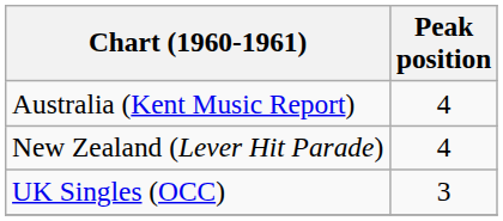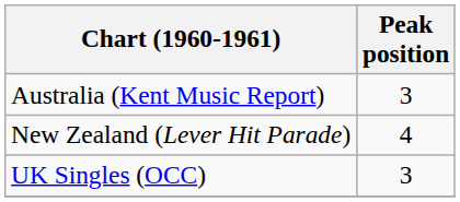Australia (Kent Music Report) | Peak position: 4 -> 3
